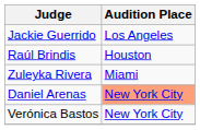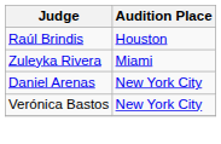- row: Jackie Guerrido | Los Angeles
Daniel Arenas | Audition Place: lightsalmon background -> no background
